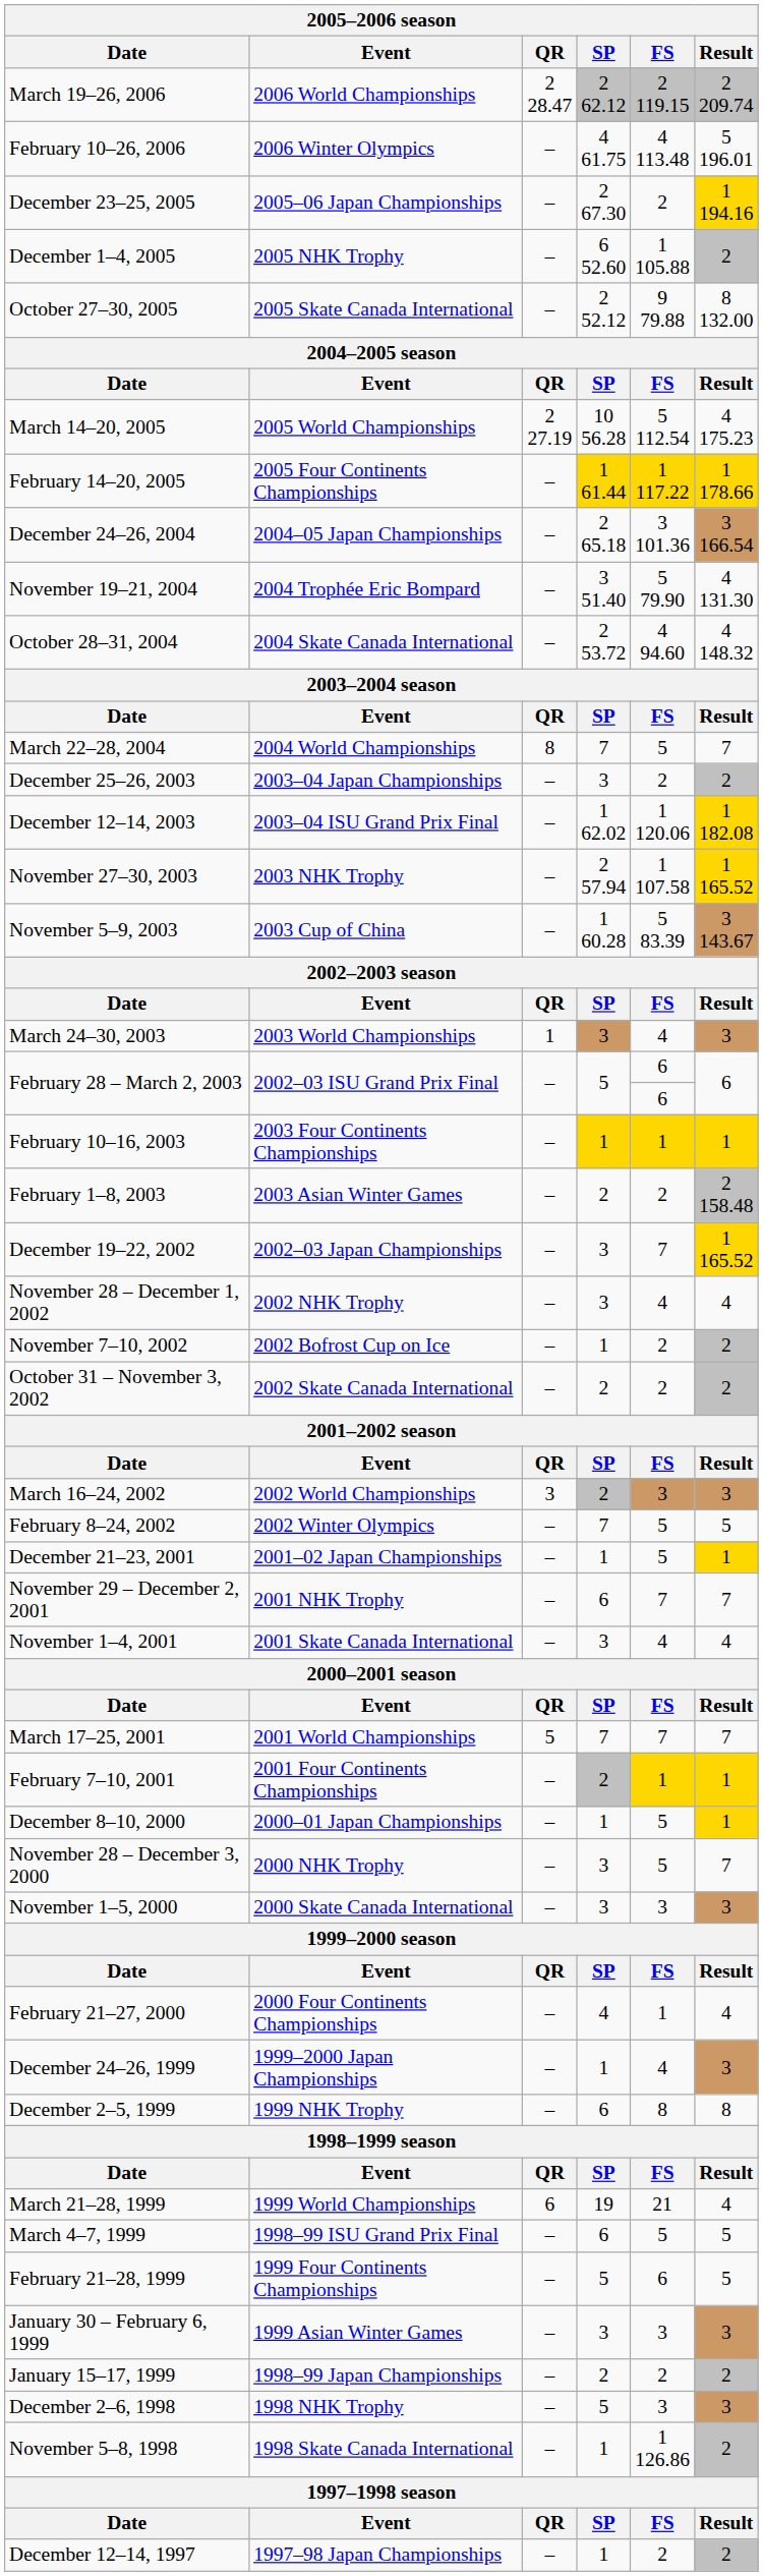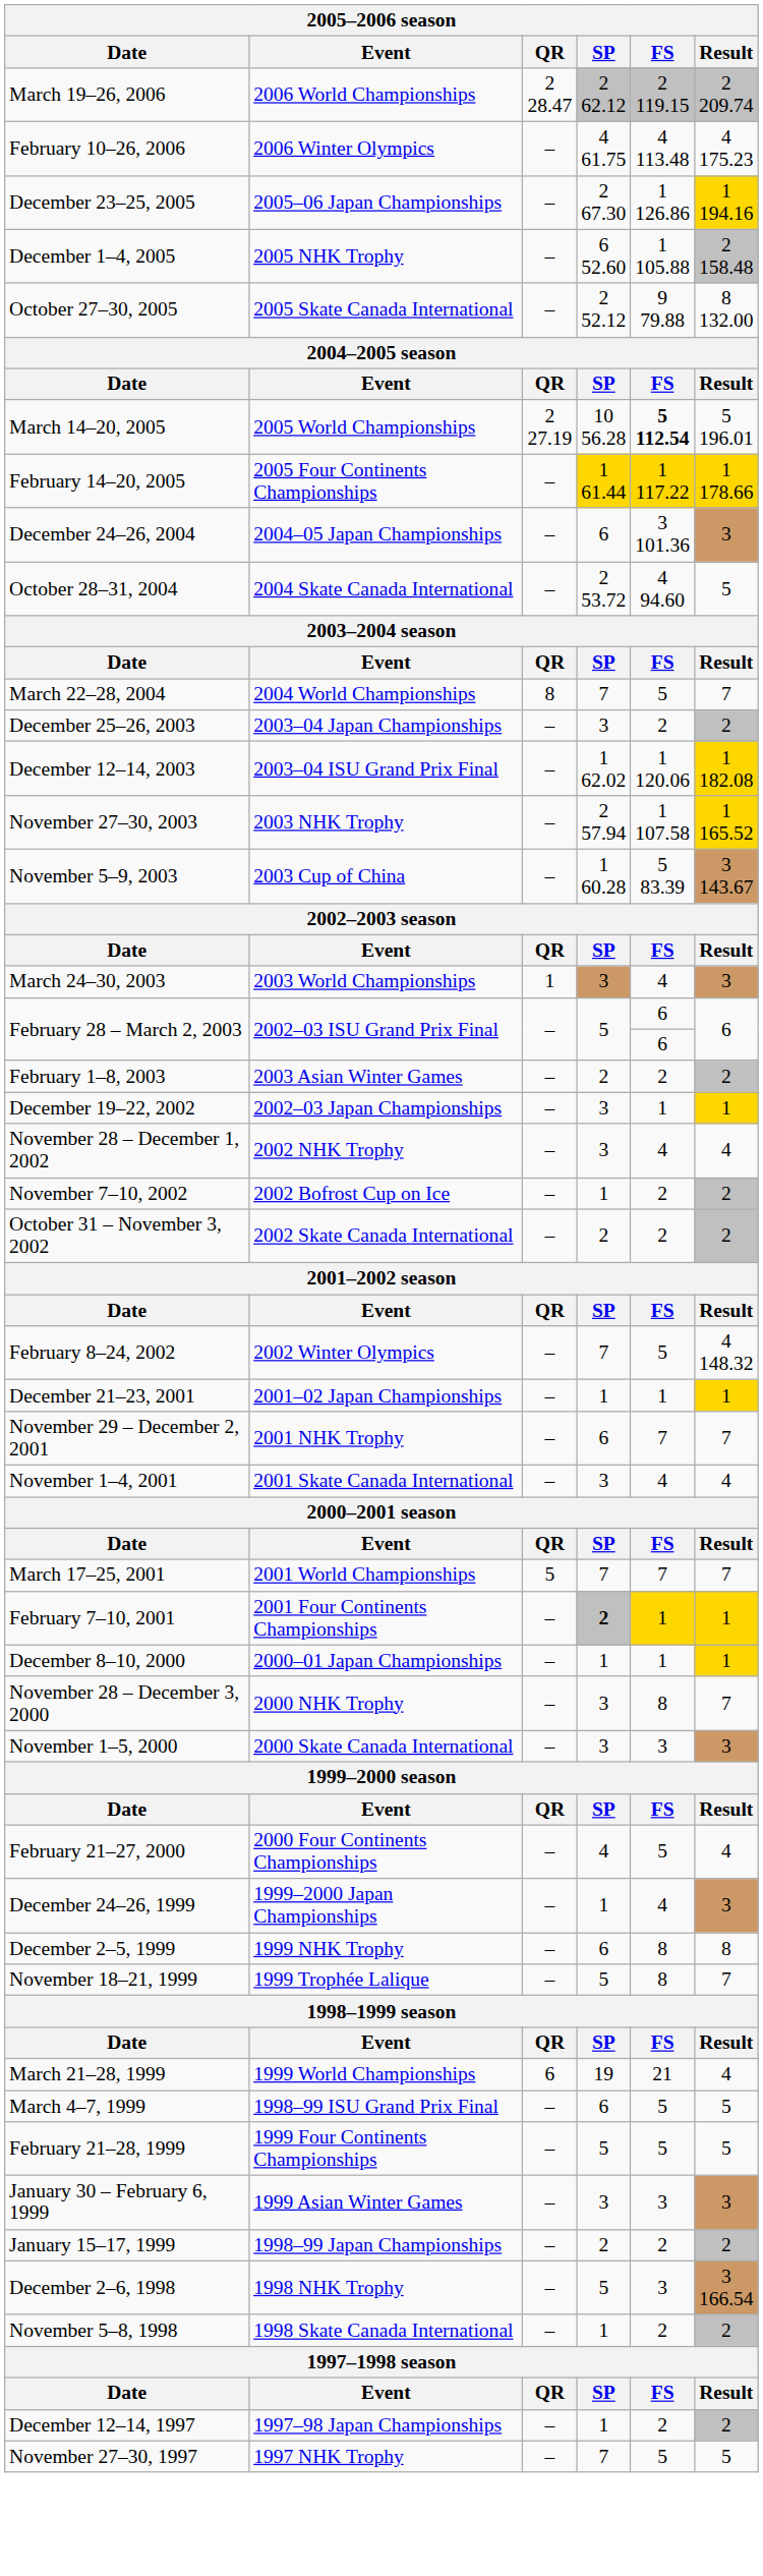February 10–26, 2006 | Result: 5 196.01 -> 4 175.23
December 23–25, 2005 | FS: 2 -> 1 126.86
December 1–4, 2005 | Result: 2 -> 2 158.48
March 14–20, 2005 | FS: normal -> bold
March 14–20, 2005 | Result: 4 175.23 -> 5 196.01
December 24–26, 2004 | SP: 2 65.18 -> 6
December 24–26, 2004 | Result: 3 166.54 -> 3
- row: November 19–21, 2004 | 2004 Trophée Eric Bompard | – | 3 51.40 | 5 79.90 | 4 131.30
October 28–31, 2004 | Result: 4 148.32 -> 5
- row: February 10–16, 2003 | 2003 Four Continents Championships | – | 1 | 1 | 1
February 1–8, 2003 | Result: 2 158.48 -> 2
December 19–22, 2002 | FS: 7 -> 1
December 19–22, 2002 | Result: 1 165.52 -> 1
- row: March 16–24, 2002 | 2002 World Championships | 3 | 2 | 3 | 3
February 8–24, 2002 | Result: 5 -> 4 148.32
December 21–23, 2001 | FS: 5 -> 1
February 7–10, 2001 | SP: normal -> bold
December 8–10, 2000 | FS: 5 -> 1
November 28 – December 3, 2000 | FS: 5 -> 8
February 21–27, 2000 | FS: 1 -> 5
+ row: November 18–21, 1999 | 1999 Trophée Lalique | – | 5 | 8 | 7
February 21–28, 1999 | FS: 6 -> 5
December 2–6, 1998 | Result: 3 -> 3 166.54
November 5–8, 1998 | FS: 1 126.86 -> 2
+ row: November 27–30, 1997 | 1997 NHK Trophy | – | 7 | 5 | 5
